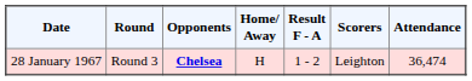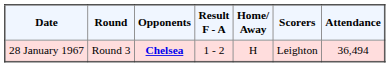columns swapped: Home/ Away <-> Result F - A
28 January 1967 | Attendance: 36,474 -> 36,494
